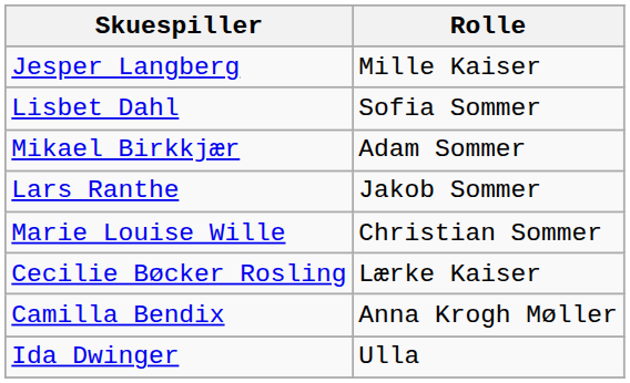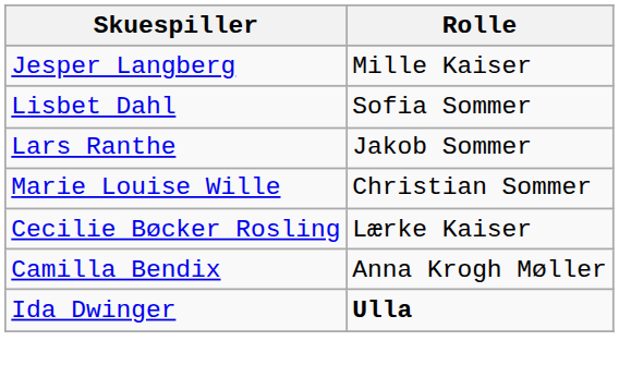- row: Mikael Birkkjær | Adam Sommer
Ida Dwinger | Rolle: normal -> bold
